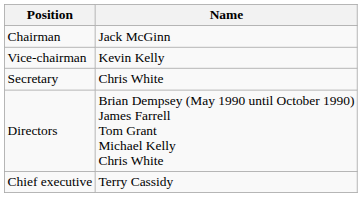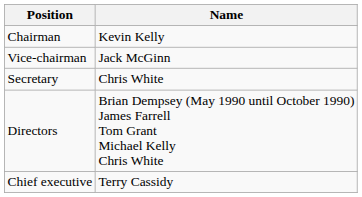Chairman | Name: Jack McGinn -> Kevin Kelly
Vice-chairman | Name: Kevin Kelly -> Jack McGinn
